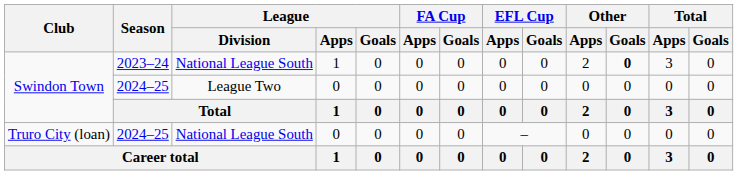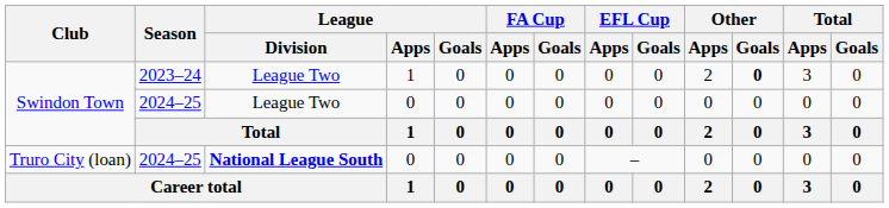Swindon Town / 2023–24 | League / Division: National League South -> League Two
Truro City (loan) | League / Division: normal -> bold
